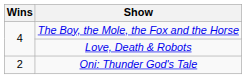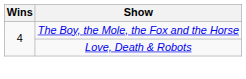- row: 2 | Oni: Thunder God's Tale
